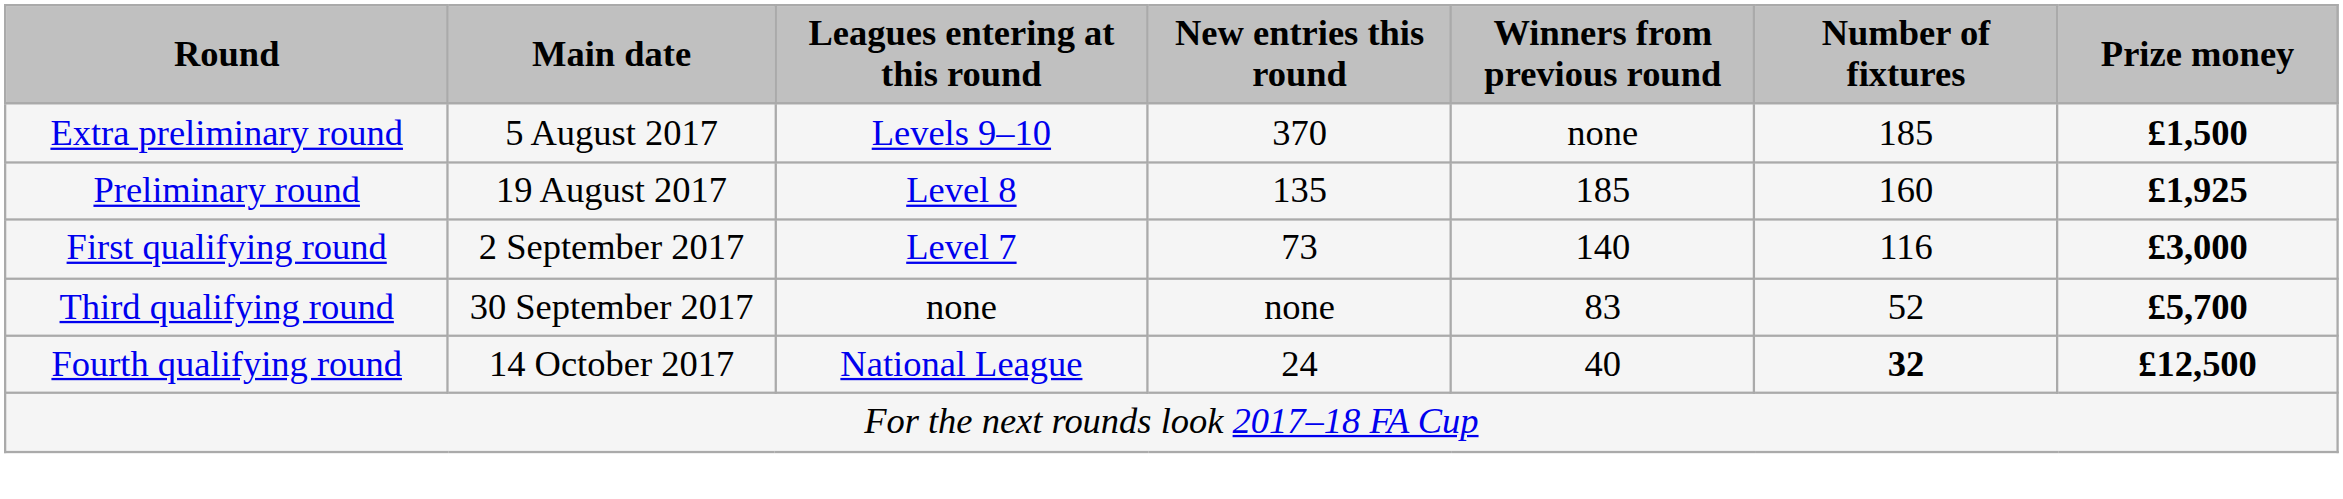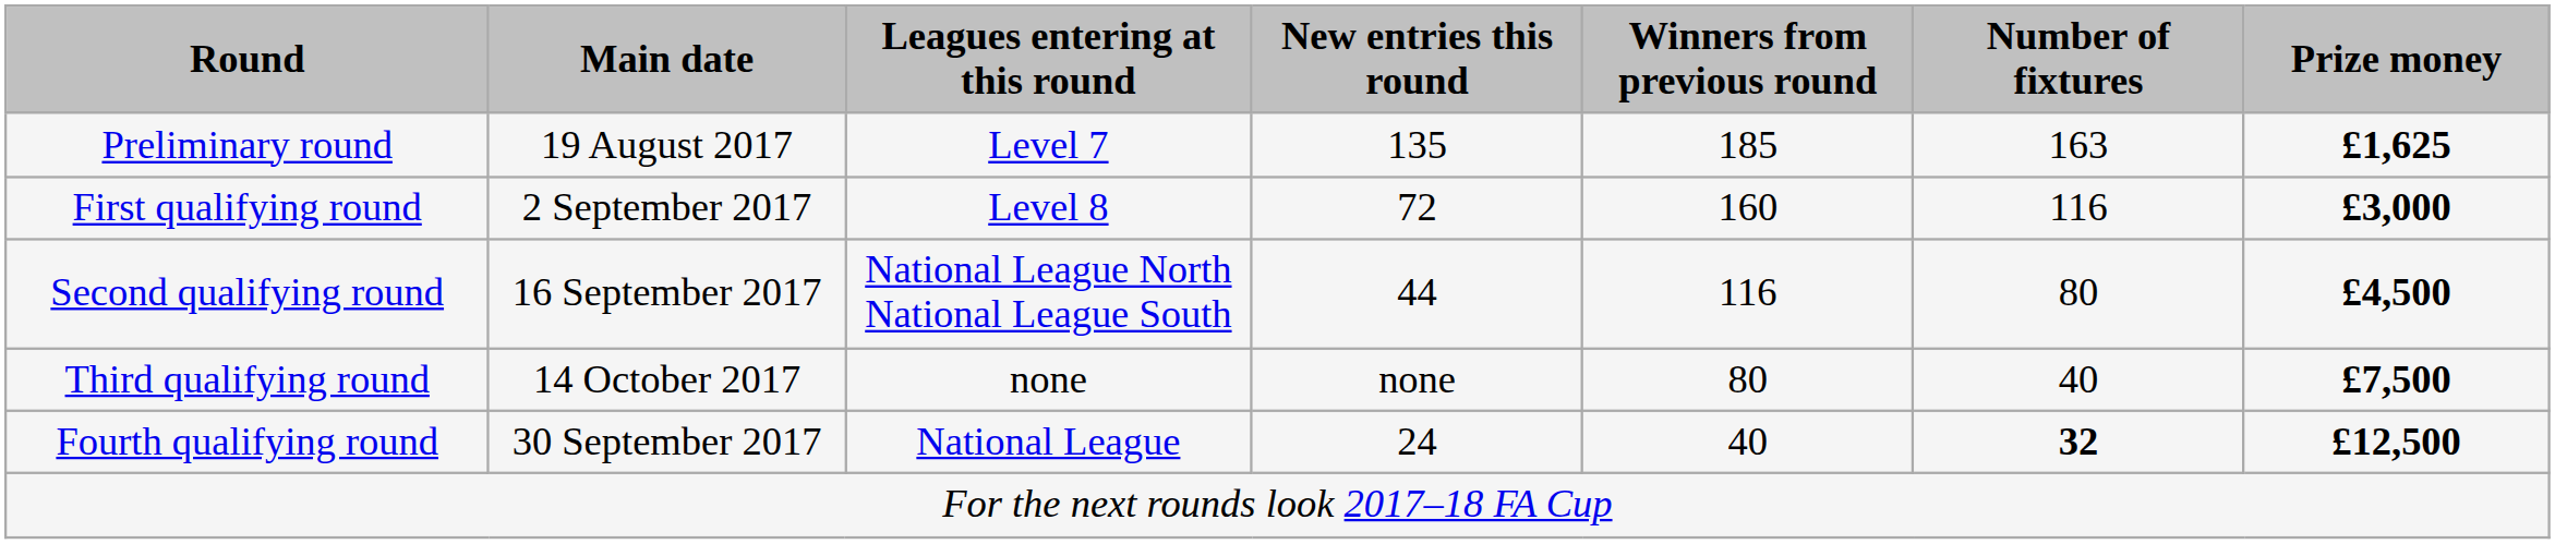- row: Extra preliminary round | 5 August 2017 | Levels 9–10 | 370 | none | 185 | £1,500
Preliminary round | Leagues entering at this round: Level 8 -> Level 7
Preliminary round | Number of fixtures: 160 -> 163
Preliminary round | Prize money: £1,925 -> £1,625
First qualifying round | Leagues entering at this round: Level 7 -> Level 8
First qualifying round | New entries this round: 73 -> 72
First qualifying round | Winners from previous round: 140 -> 160
+ row: Second qualifying round | 16 September 2017 | National League North National League South | 44 | 116 | 80 | £4,500
Third qualifying round | Main date: 30 September 2017 -> 14 October 2017
Third qualifying round | Winners from previous round: 83 -> 80
Third qualifying round | Number of fixtures: 52 -> 40
Third qualifying round | Prize money: £5,700 -> £7,500
Fourth qualifying round | Main date: 14 October 2017 -> 30 September 2017
